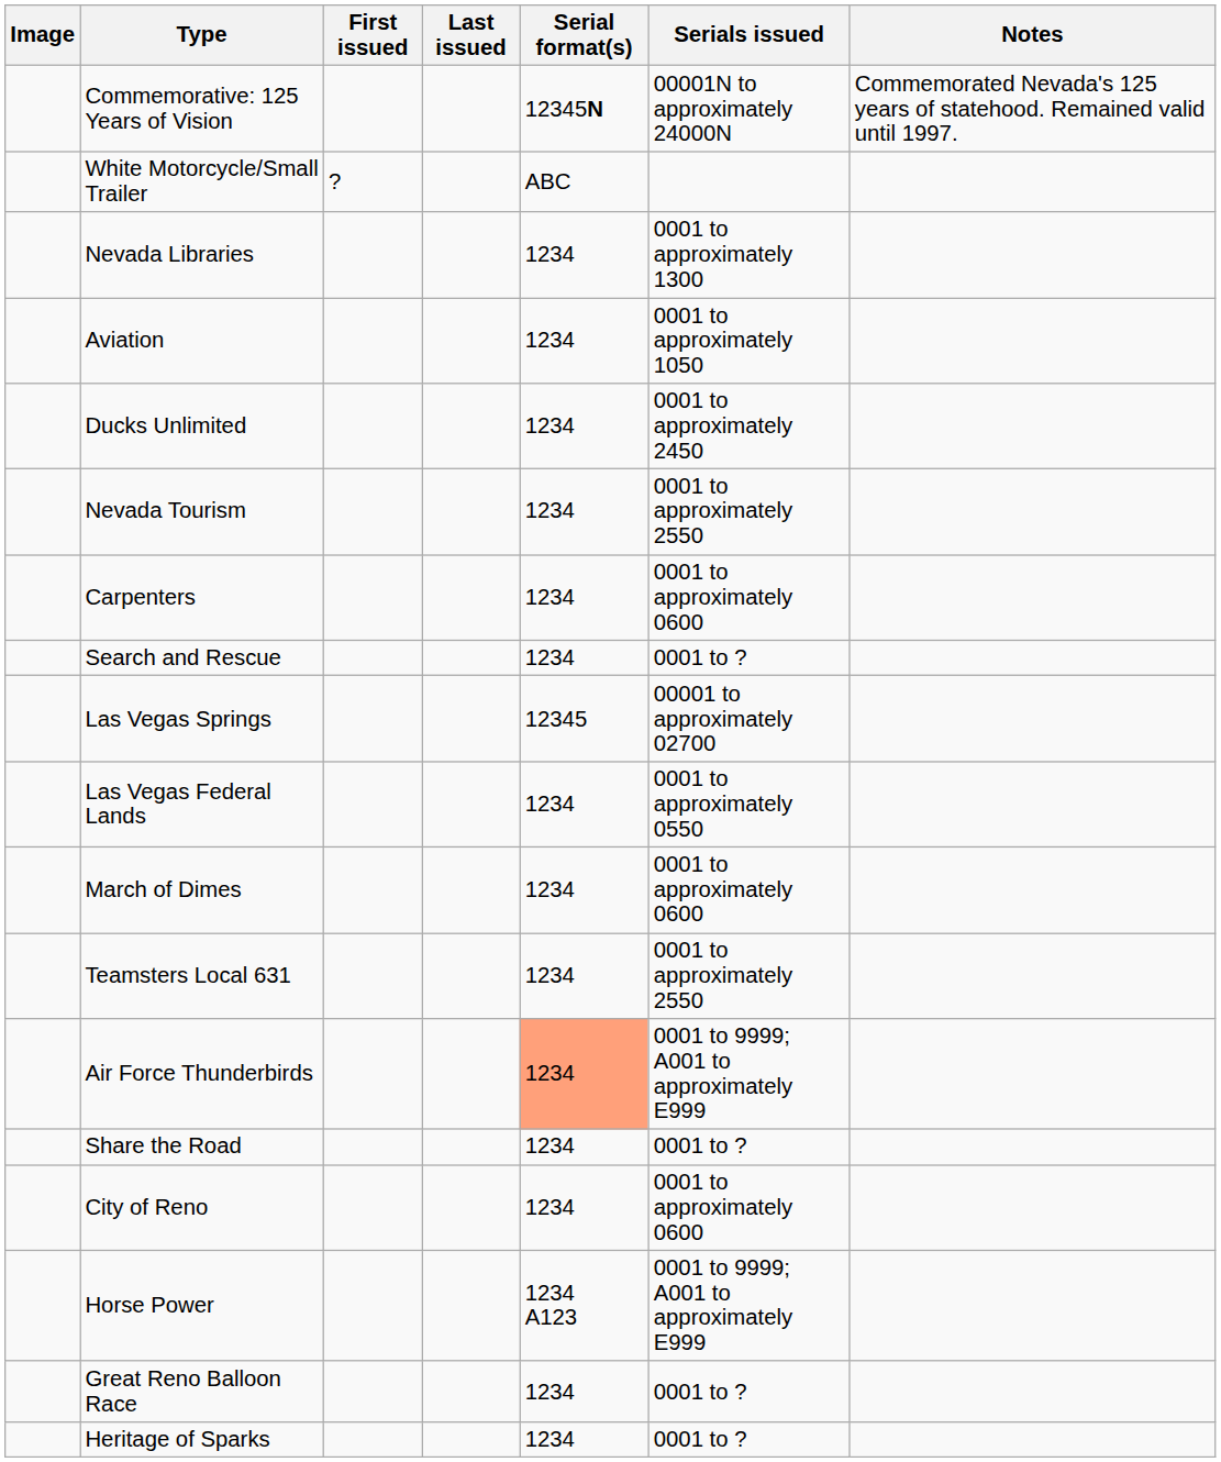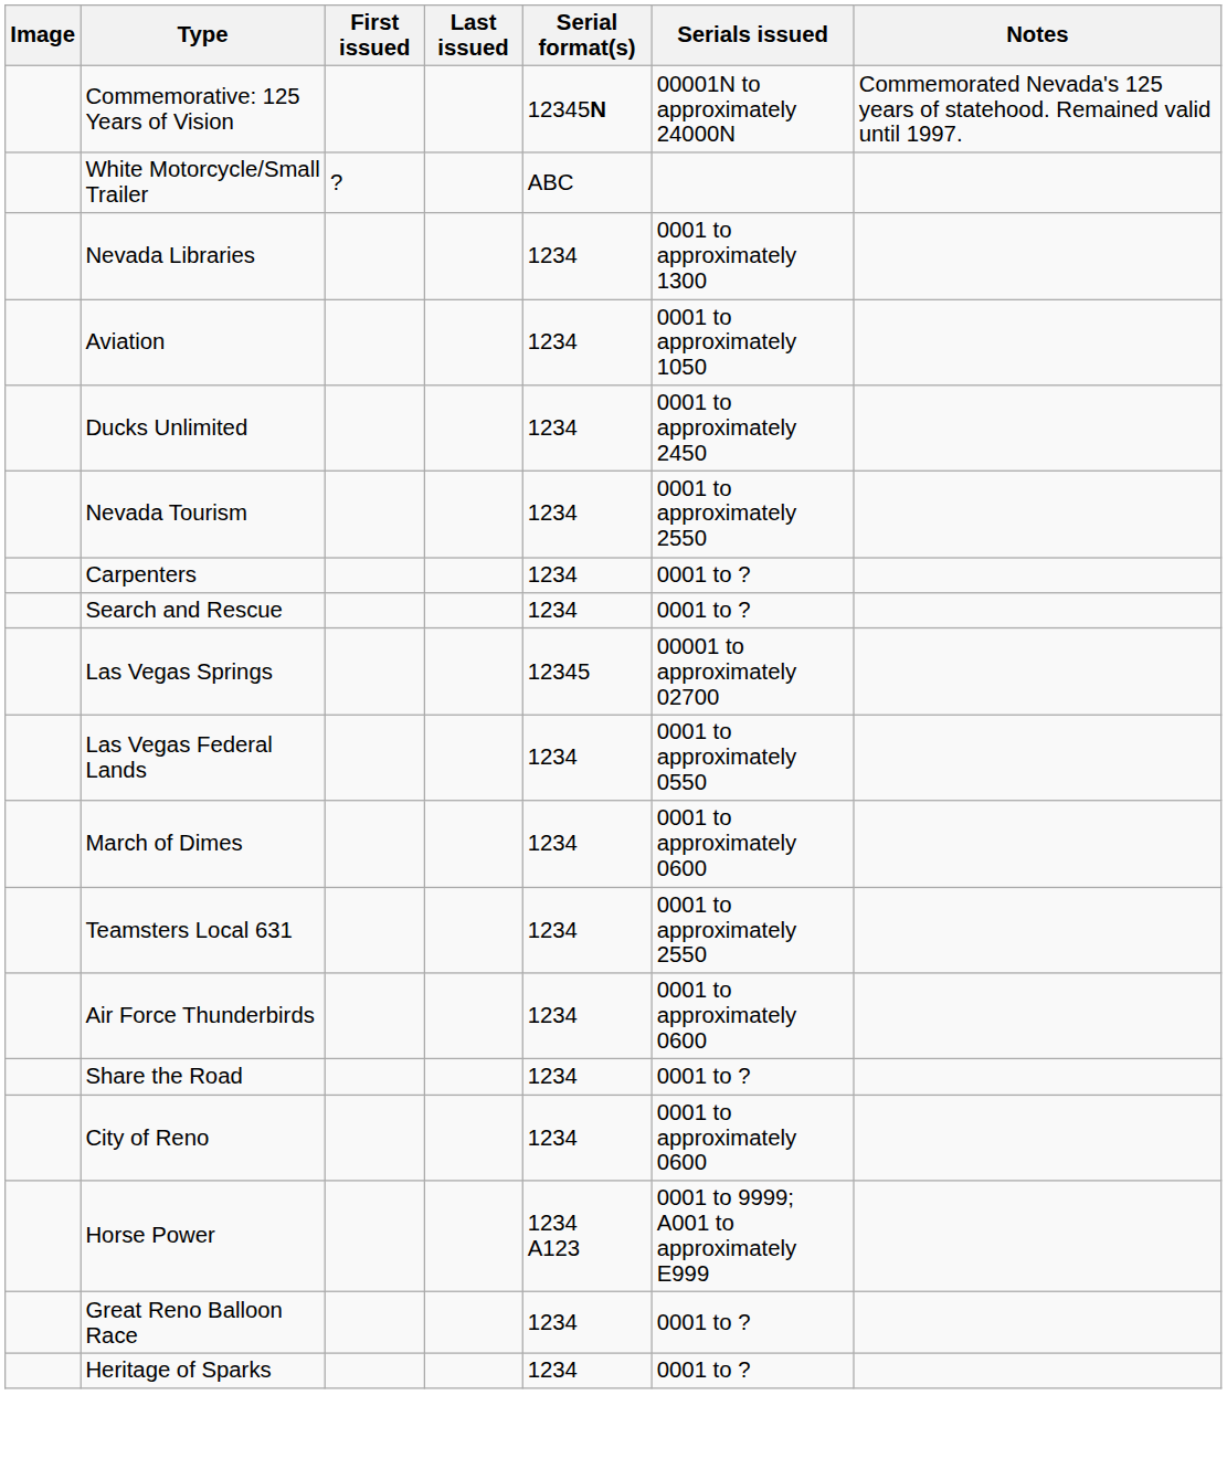Carpenters | Serials issued: 0001 to approximately 0600 -> 0001 to ?
Air Force Thunderbirds | Serial format(s): lightsalmon background -> no background
Air Force Thunderbirds | Serials issued: 0001 to 9999; A001 to approximately E999 -> 0001 to approximately 0600
